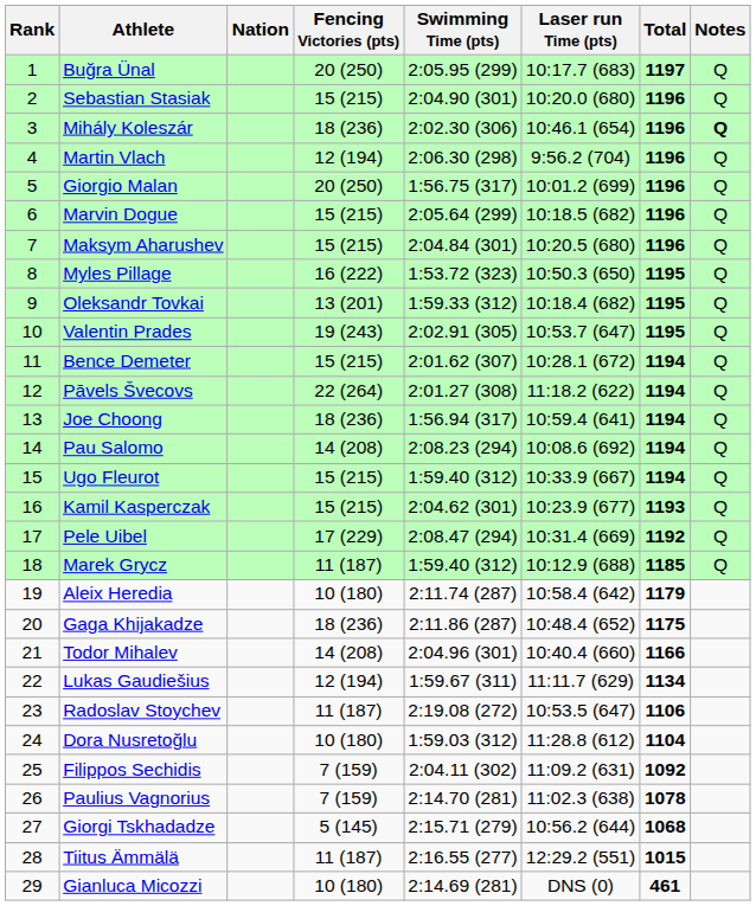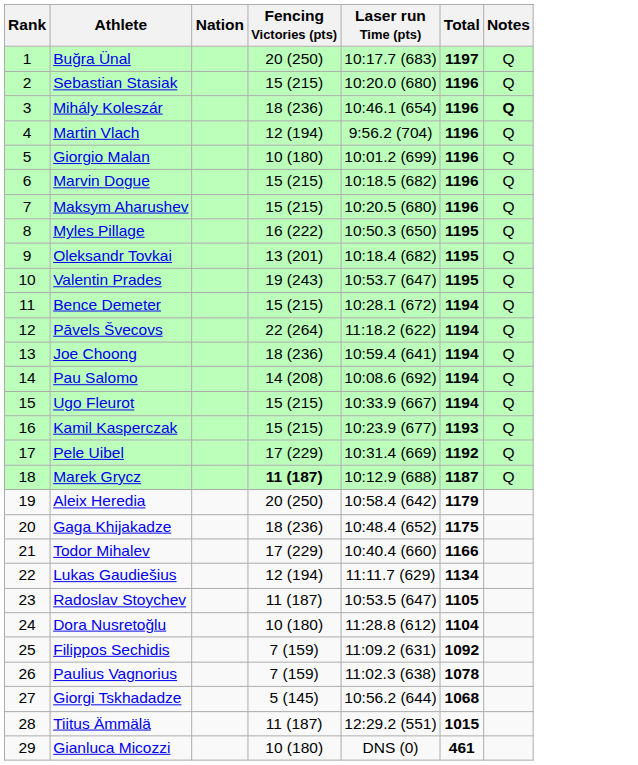- column: Swimming Time (pts) | 2:05.95 (299) | 2:04.90 (301) | 2:02.30 (306) | 2:06.30 (298) | 1:56.75 (317) | 2:05.64 (299) | 2:04.84 (301) | 1:53.72 (323) | 1:59.33 (312) | 2:02.91 (305) | 2:01.62 (307) | 2:01.27 (308) | 1:56.94 (317) | 2:08.23 (294) | 1:59.40 (312) | 2:04.62 (301) | 2:08.47 (294) | 1:59.40 (312) | 2:11.74 (287) | 2:11.86 (287) | 2:04.96 (301) | 1:59.67 (311) | 2:19.08 (272) | 1:59.03 (312) | 2:04.11 (302) | 2:14.70 (281) | 2:15.71 (279) | 2:16.55 (277) | 2:14.69 (281)
Giorgio Malan | Fencing Victories (pts): 20 (250) -> 10 (180)
Marek Grycz | Fencing Victories (pts): normal -> bold
Marek Grycz | Total: 1185 -> 1187
Aleix Heredia | Fencing Victories (pts): 10 (180) -> 20 (250)
Todor Mihalev | Fencing Victories (pts): 14 (208) -> 17 (229)
Radoslav Stoychev | Total: 1106 -> 1105
